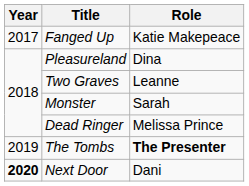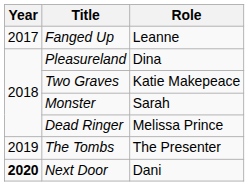Fanged Up | Role: Katie Makepeace -> Leanne
Two Graves | Role: Leanne -> Katie Makepeace
The Tombs | Role: bold -> normal
